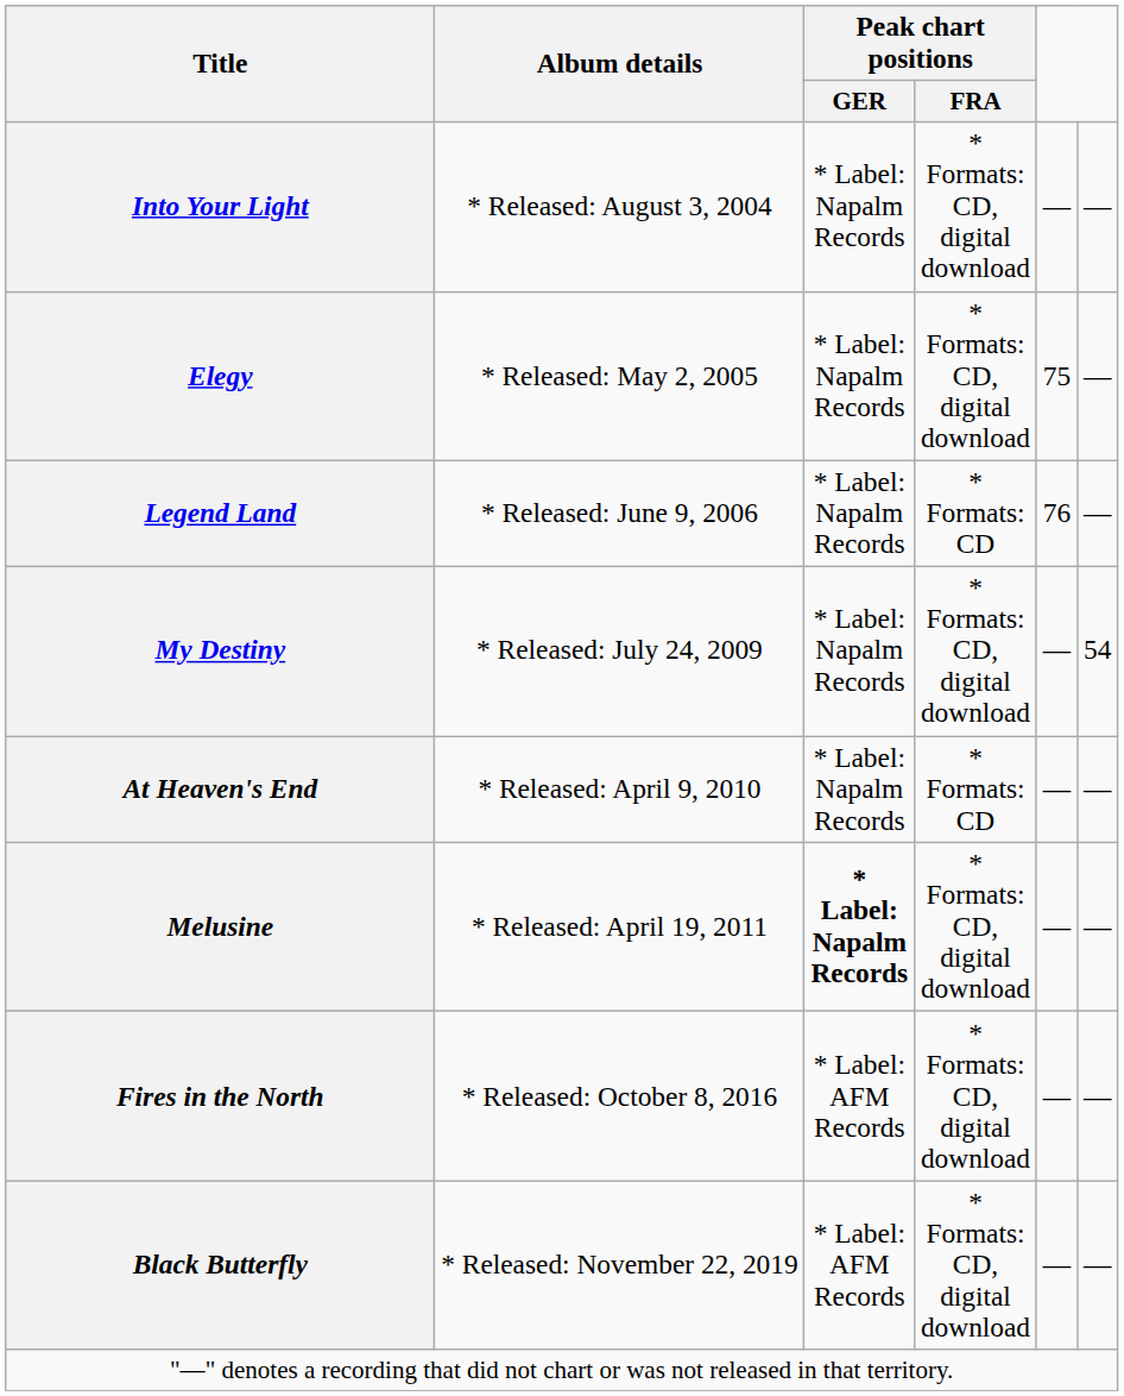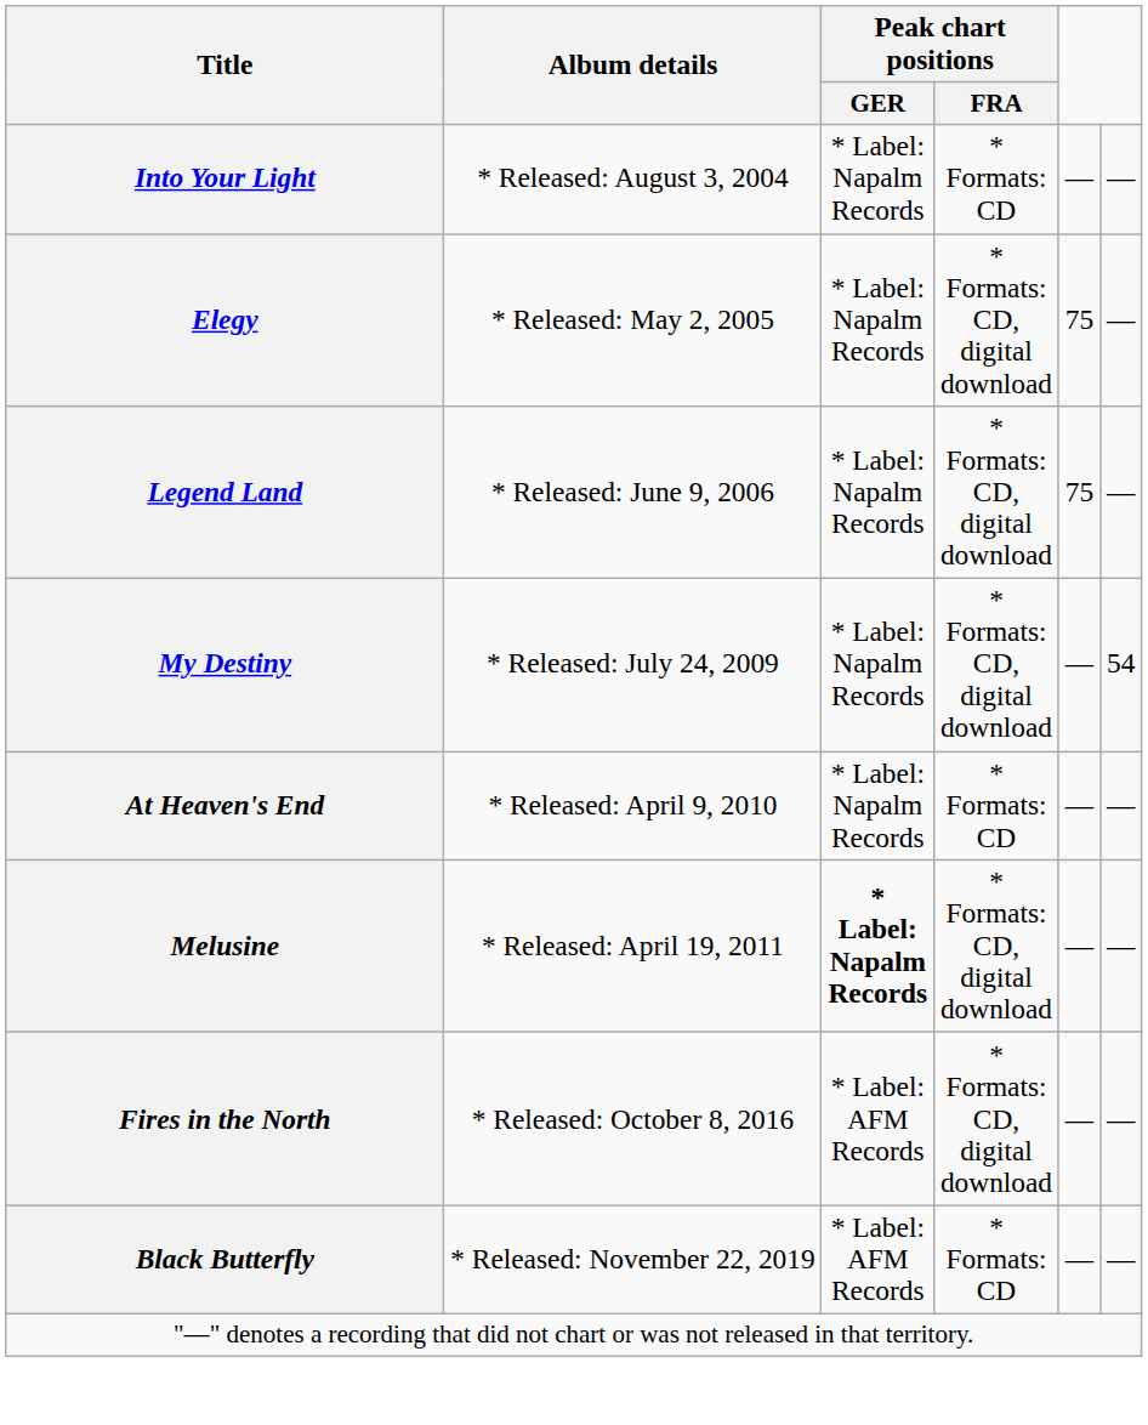Into Your Light | Peak chart positions / FRA: * Formats: CD, digital download -> * Formats: CD
Legend Land | Peak chart positions / FRA: * Formats: CD -> * Formats: CD, digital download
Legend Land | column 5: 76 -> 75
Black Butterfly | Peak chart positions / FRA: * Formats: CD, digital download -> * Formats: CD
